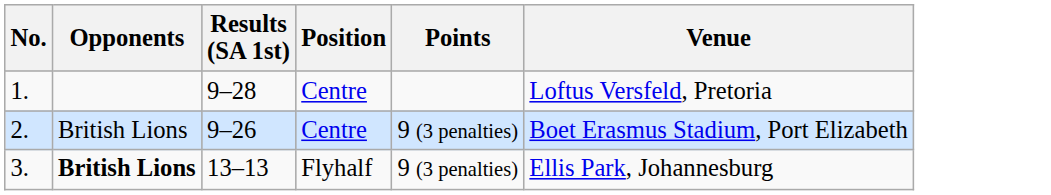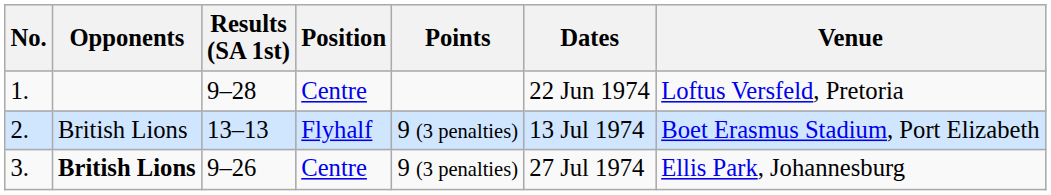+ column: Dates | 22 Jun 1974 | 13 Jul 1974 | 27 Jul 1974
2. | Results (SA 1st): 9–26 -> 13–13
2. | Position: Centre -> Flyhalf
3. | Results (SA 1st): 13–13 -> 9–26
3. | Position: Flyhalf -> Centre
